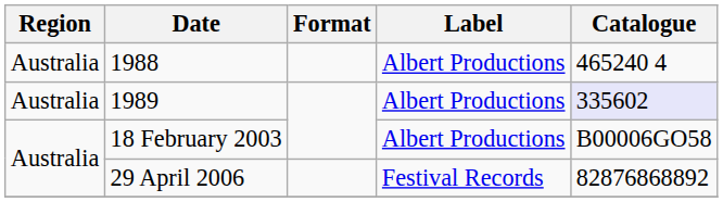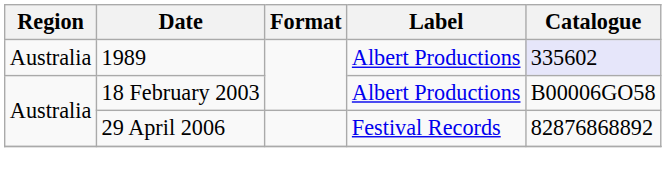- row: Australia | 1988 | Albert Productions | 465240 4
